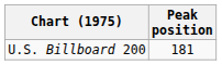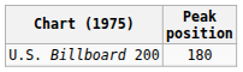U.S. Billboard 200 | Peak position: 181 -> 180
